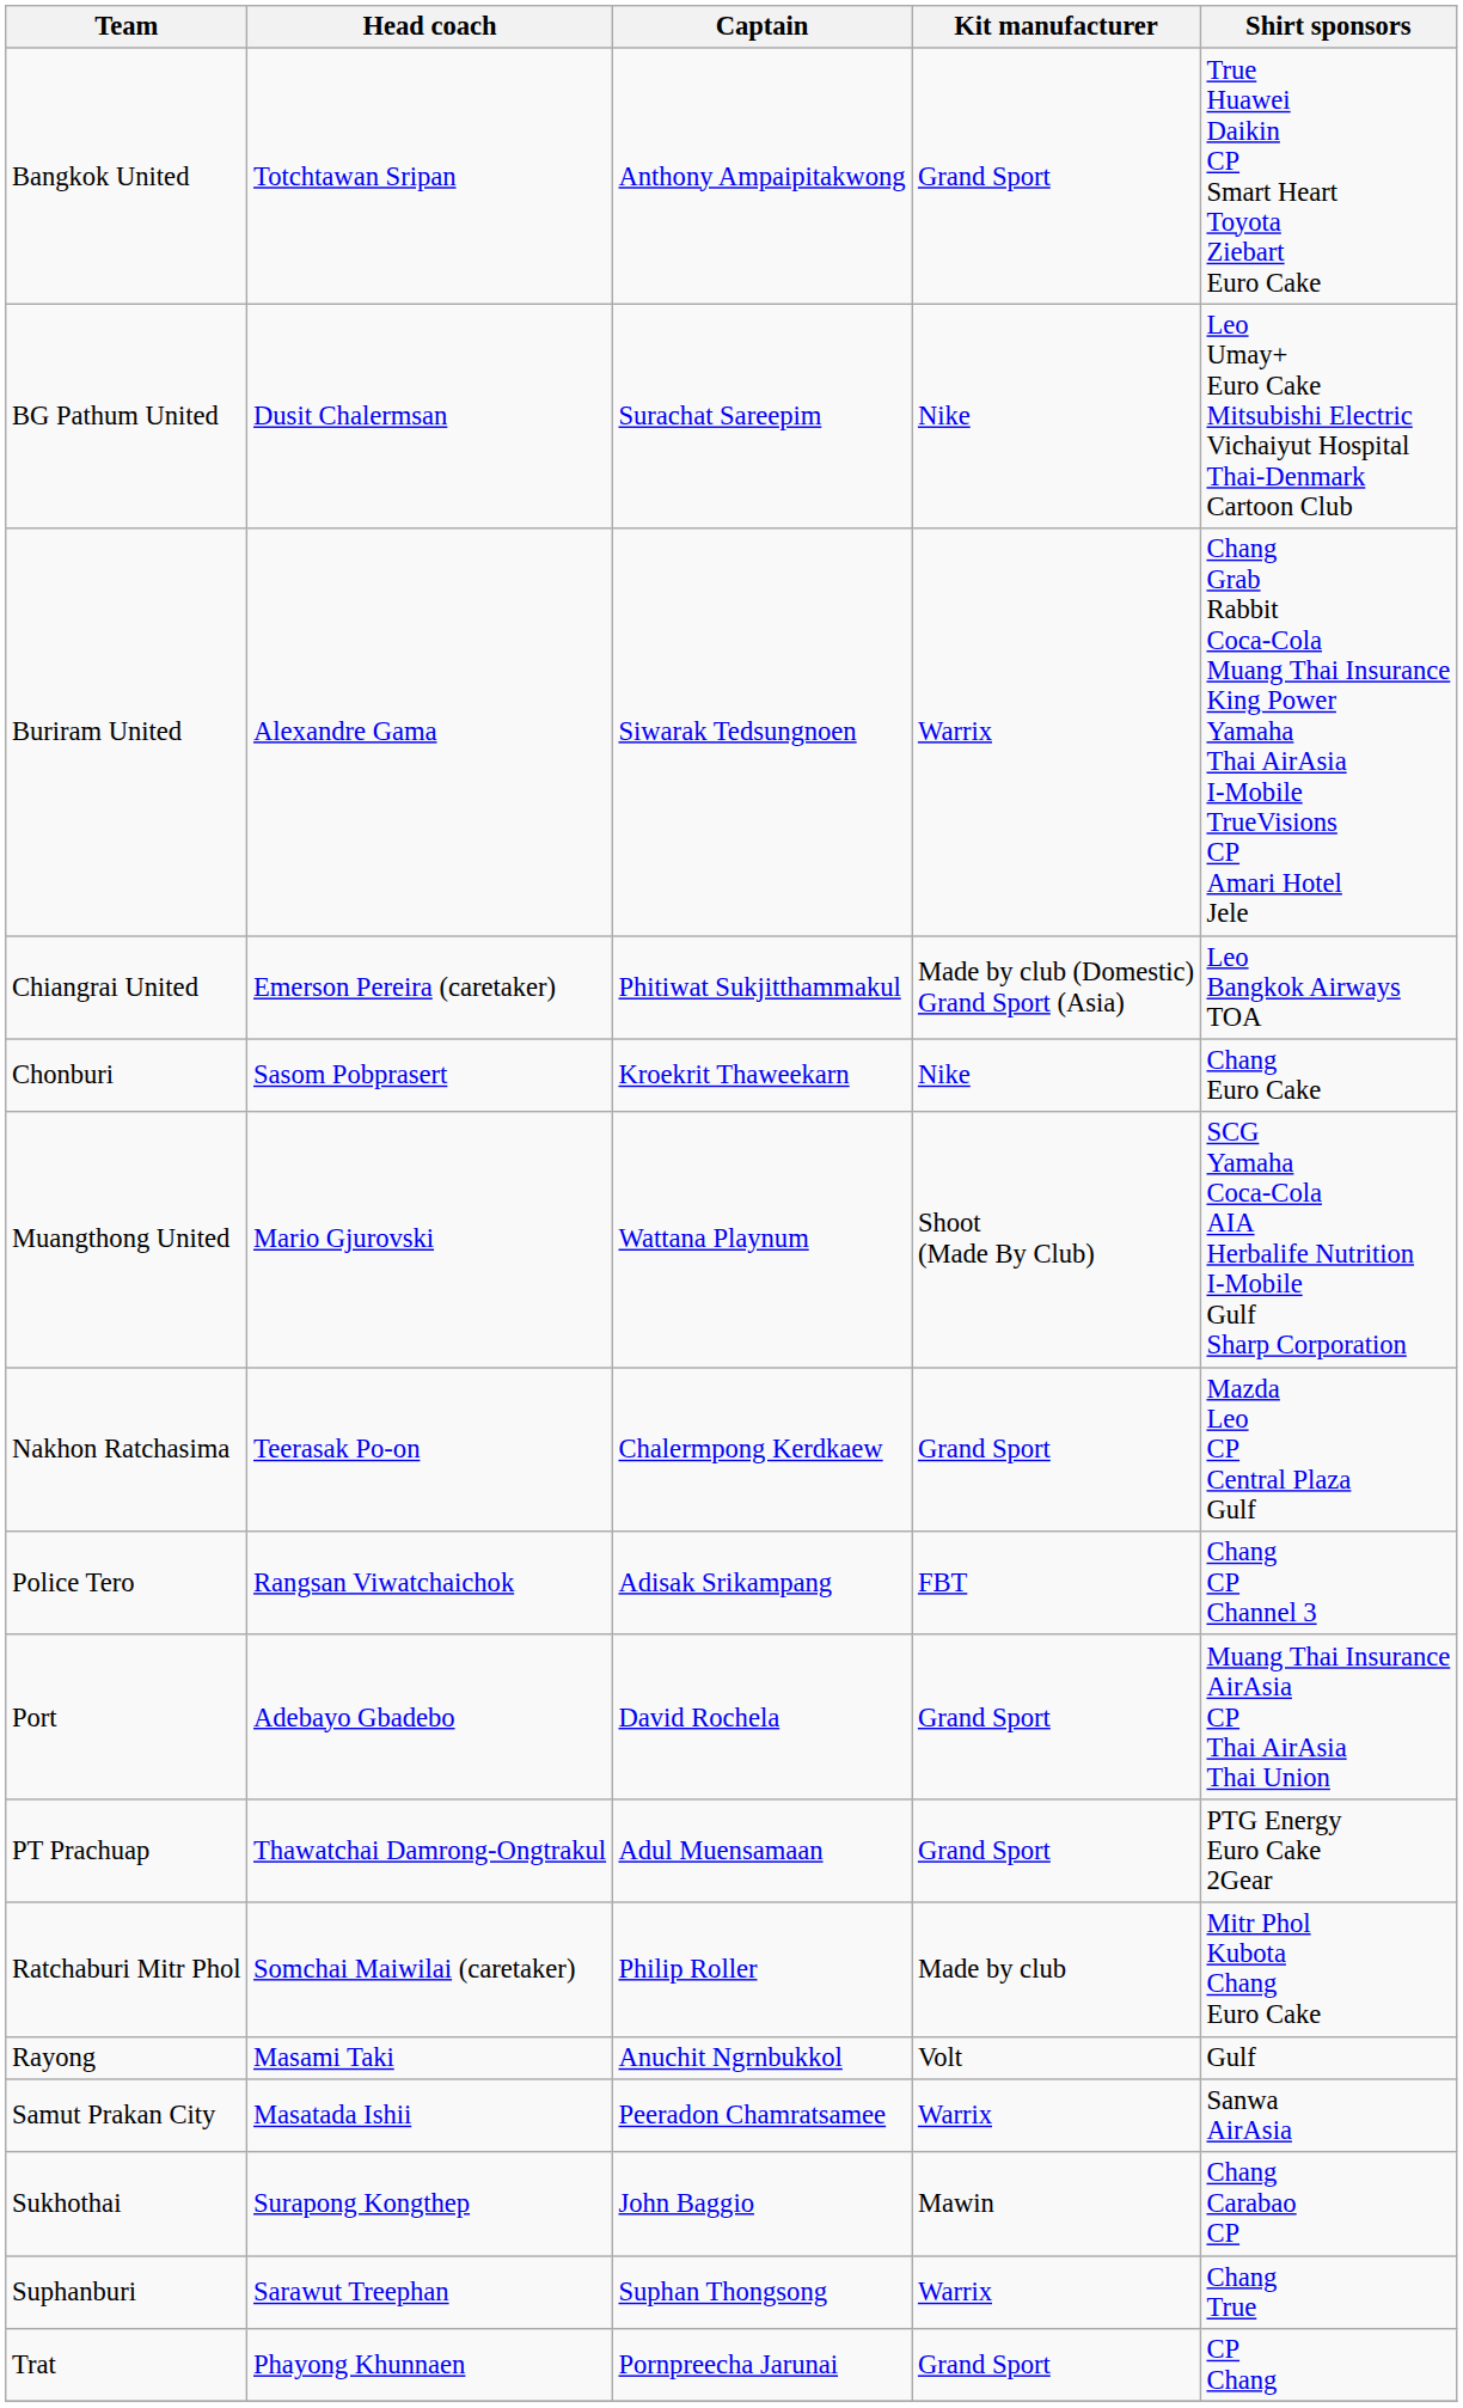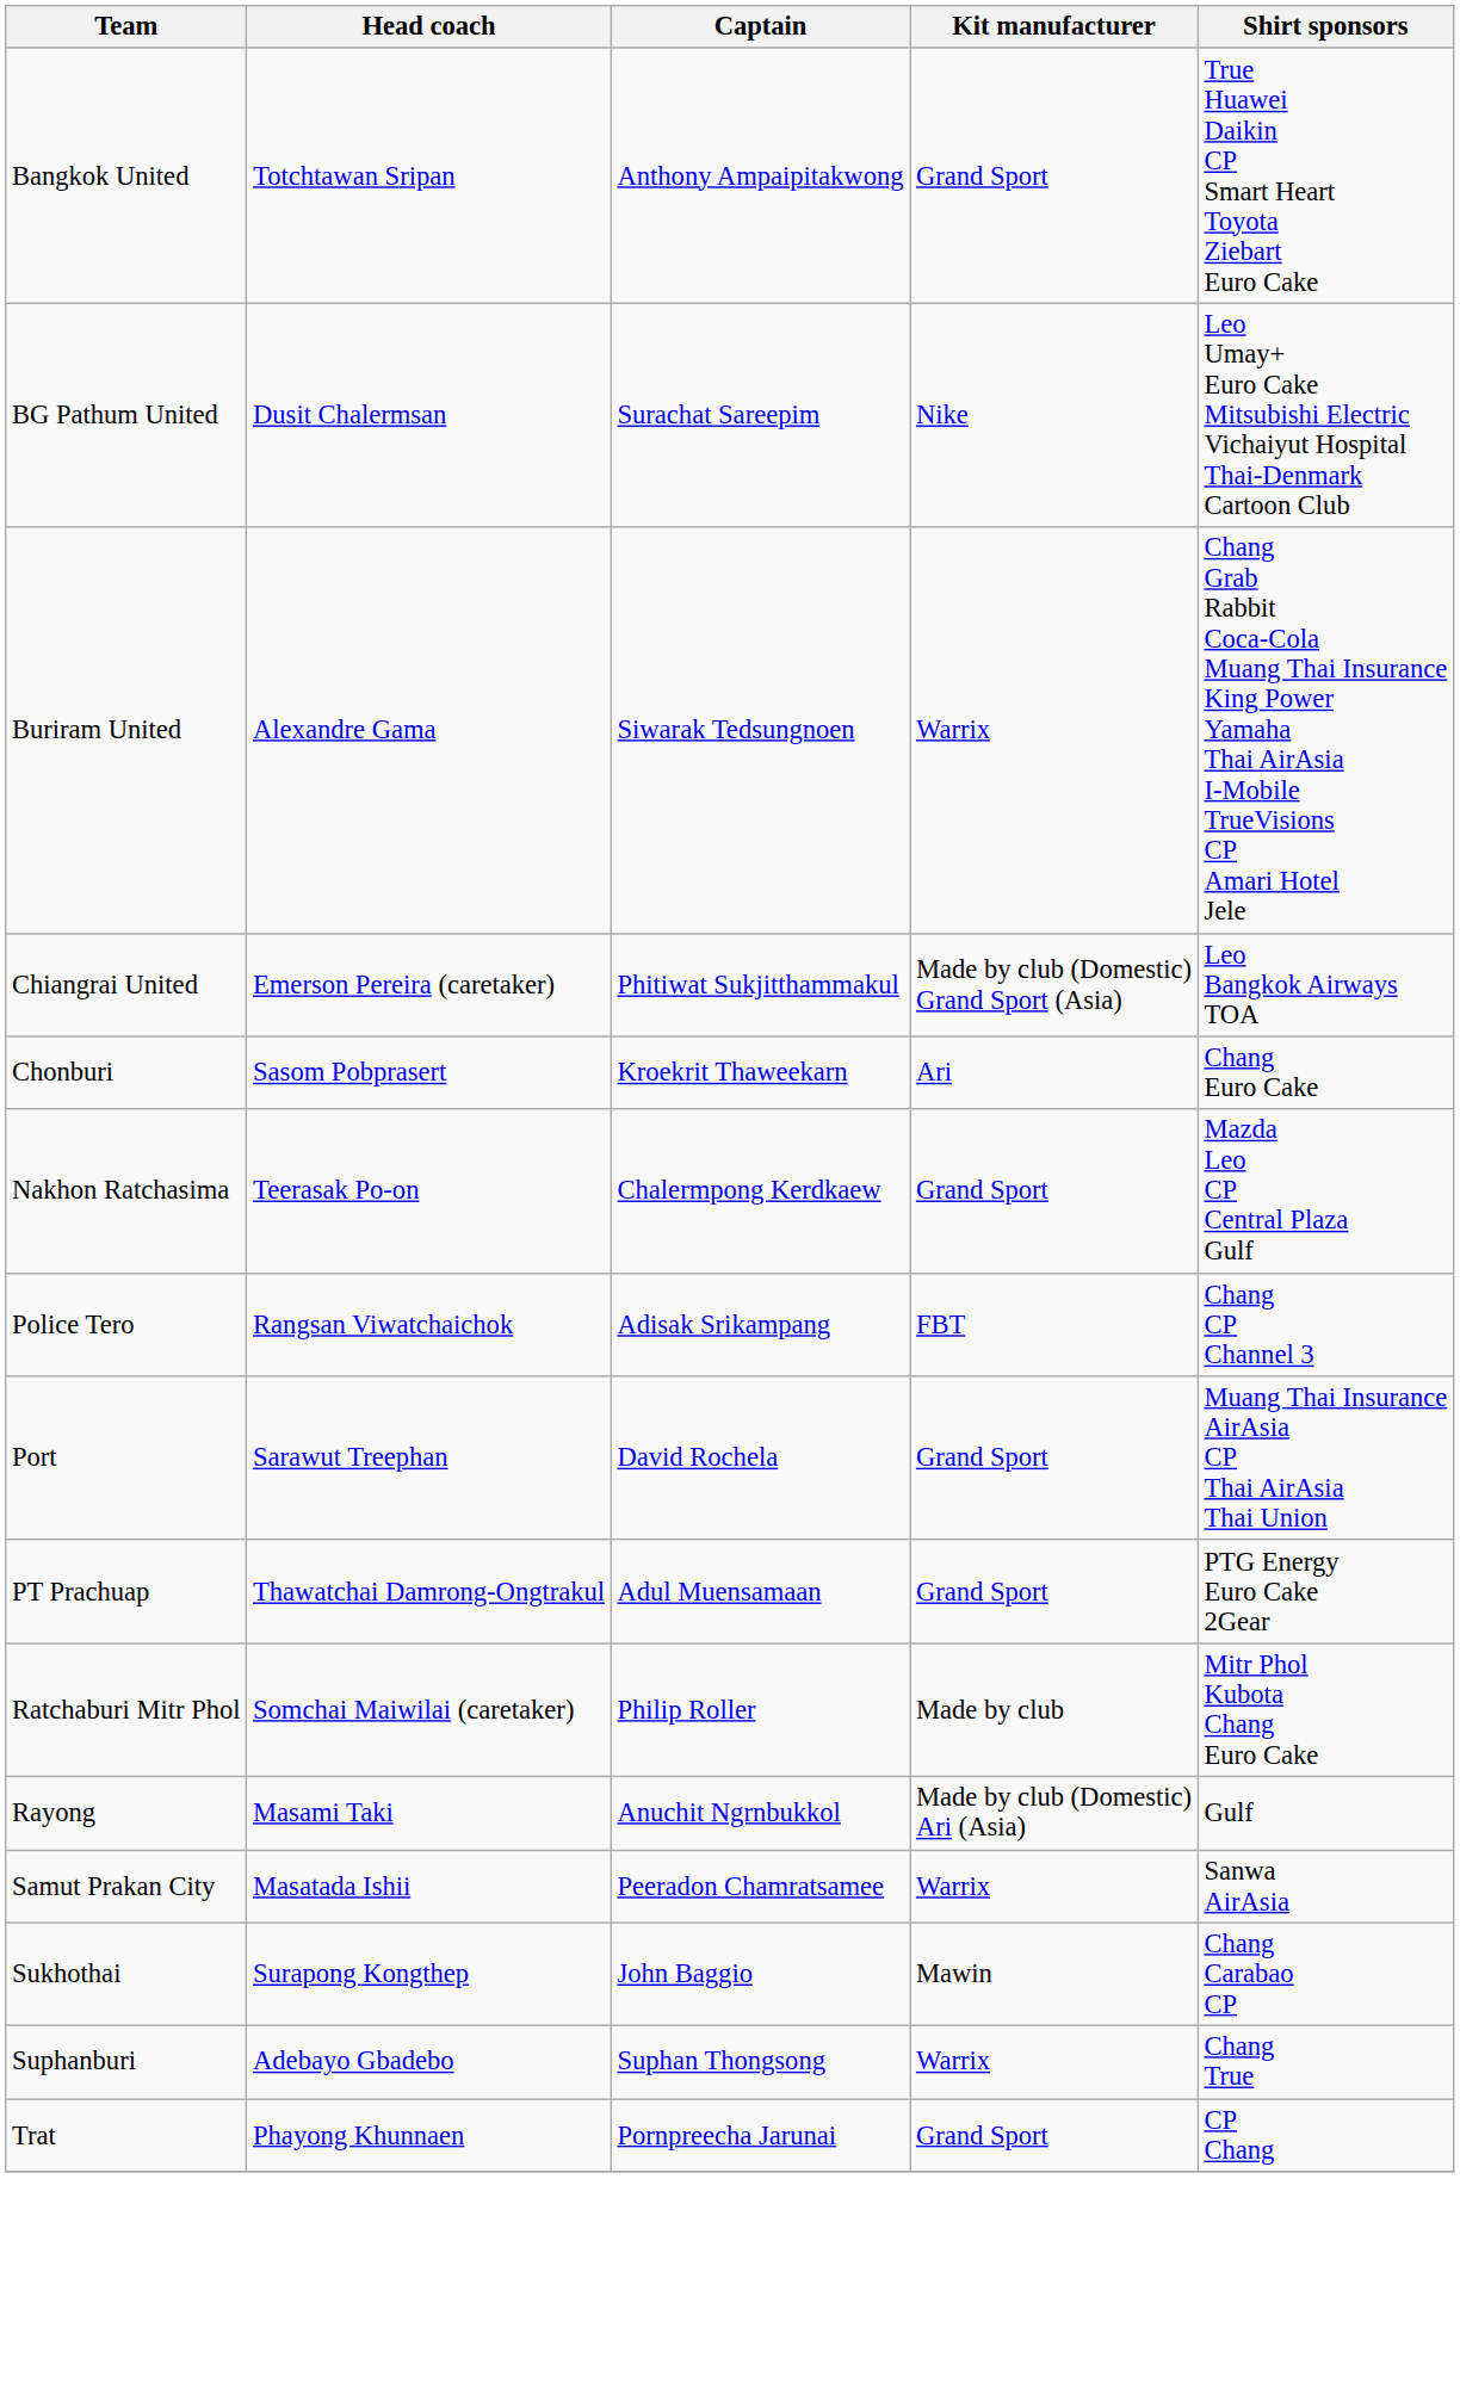Chonburi | Kit manufacturer: Nike -> Ari
- row: Muangthong United | Mario Gjurovski | Wattana Playnum | Shoot (Made By Club) | SCG Yamaha Coca-Cola AIA Herbalife Nutrition I-Mobile Gulf Sharp Corporation
Port | Head coach: Adebayo Gbadebo -> Sarawut Treephan
Rayong | Kit manufacturer: Volt -> Made by club (Domestic) Ari (Asia)
Suphanburi | Head coach: Sarawut Treephan -> Adebayo Gbadebo
